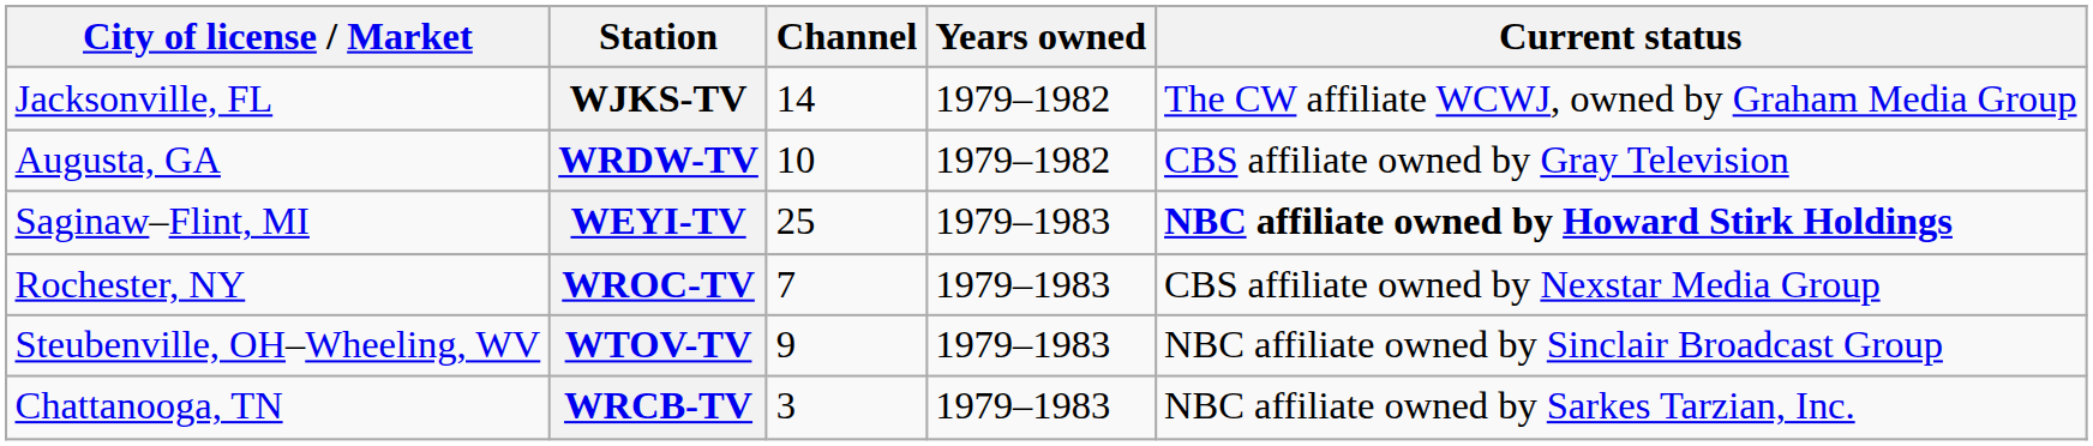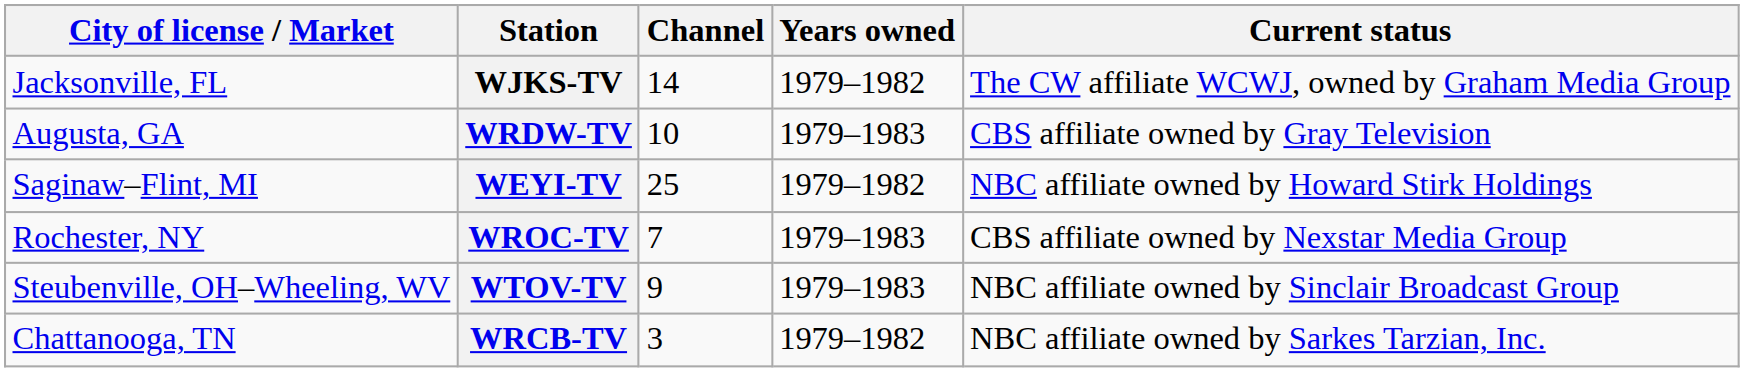WRDW-TV | Years owned: 1979–1982 -> 1979–1983
WEYI-TV | Years owned: 1979–1983 -> 1979–1982
WEYI-TV | Current status: bold -> normal
WRCB-TV | Years owned: 1979–1983 -> 1979–1982
